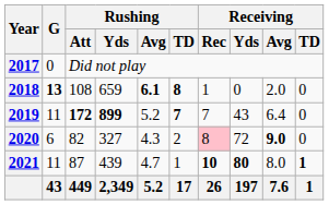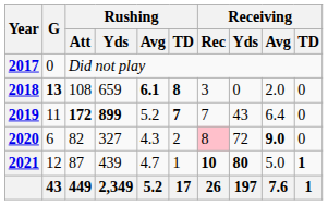2018 | Receiving / Rec: 1 -> 3
2021 | G: 11 -> 12
2021 | Receiving / Avg: 8.0 -> 5.0
